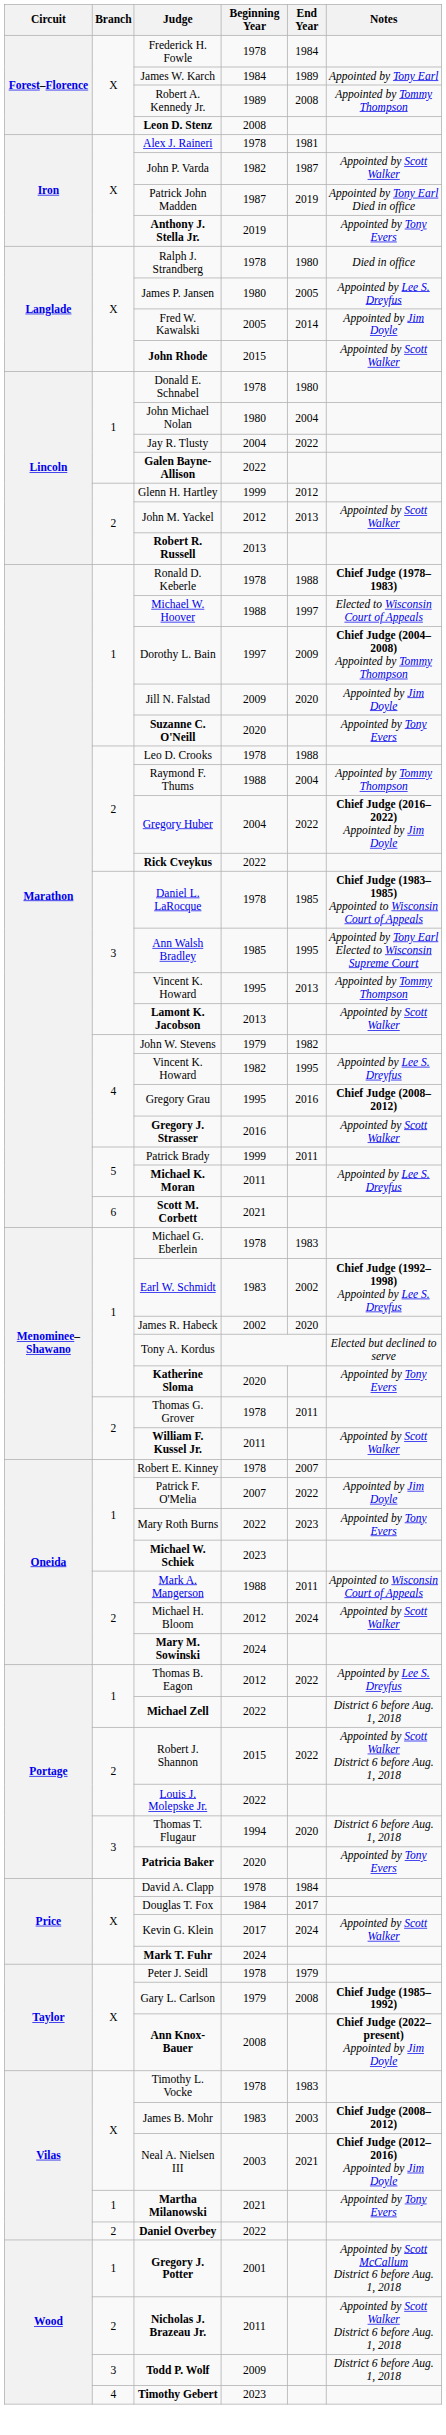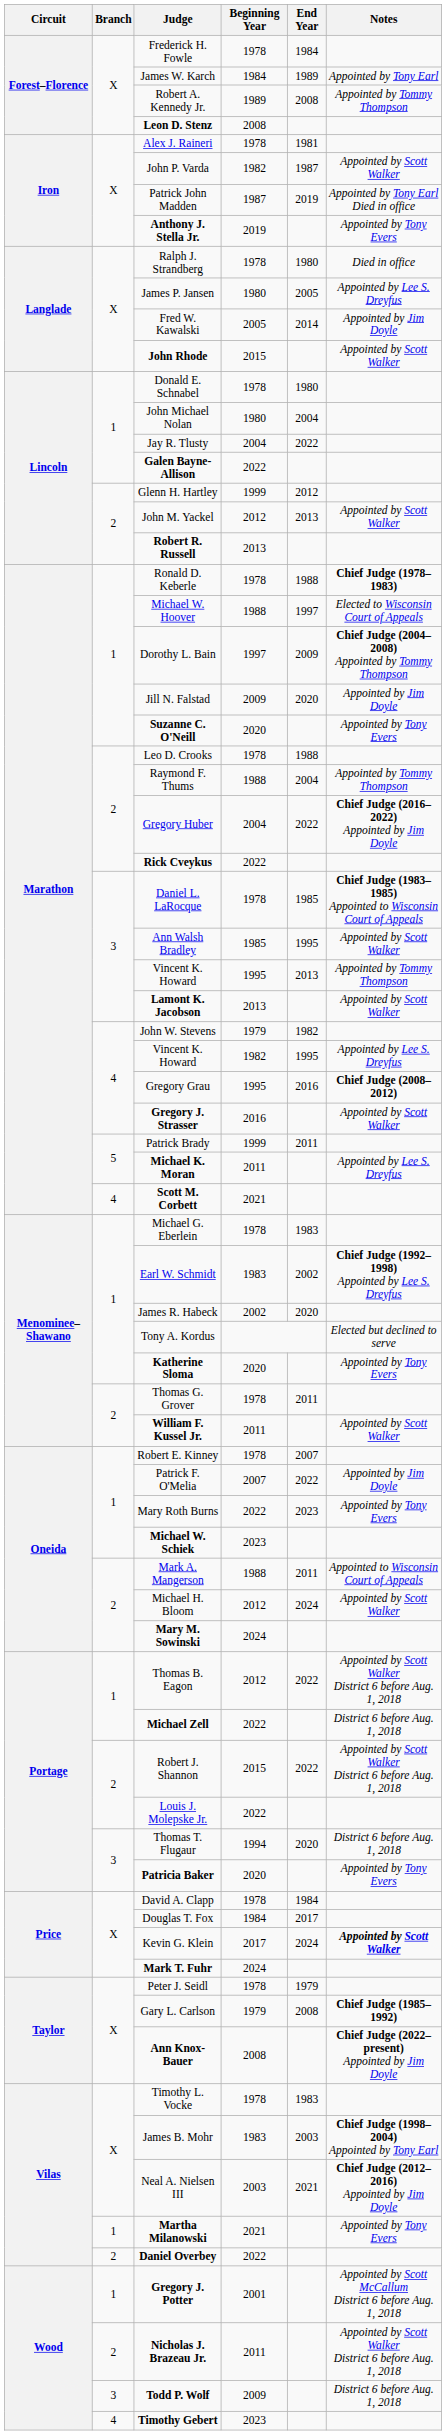Ann Walsh Bradley | Notes: Appointed by Tony Earl Elected to Wisconsin Supreme Court -> Appointed by Scott Walker
Scott M. Corbett | Branch: 6 -> 4
Thomas B. Eagon | Notes: Appointed by Lee S. Dreyfus -> Appointed by Scott Walker District 6 before Aug. 1, 2018
Kevin G. Klein | Notes: normal -> bold
James B. Mohr | Notes: Chief Judge (2008–2012) -> Chief Judge (1998–2004) Appointed by Tony Earl
